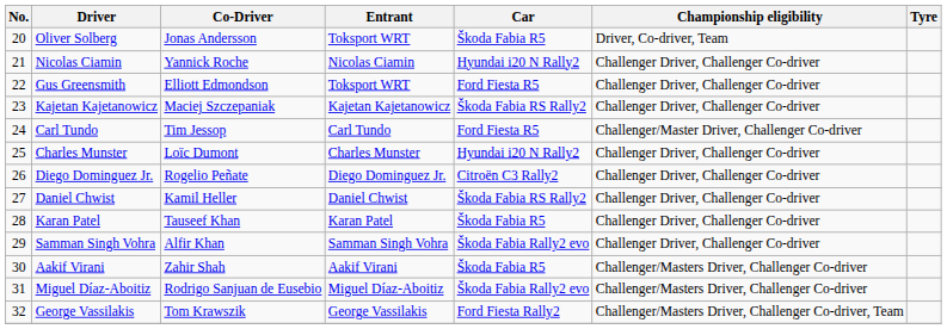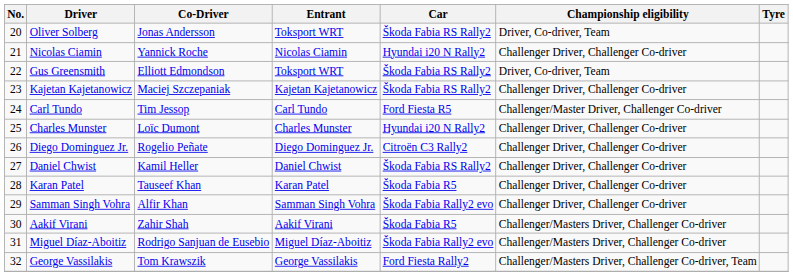Oliver Solberg | Car: Škoda Fabia R5 -> Škoda Fabia RS Rally2
Gus Greensmith | Car: Ford Fiesta R5 -> Škoda Fabia RS Rally2
Gus Greensmith | Championship eligibility: Challenger Driver, Challenger Co-driver -> Driver, Co-driver, Team
